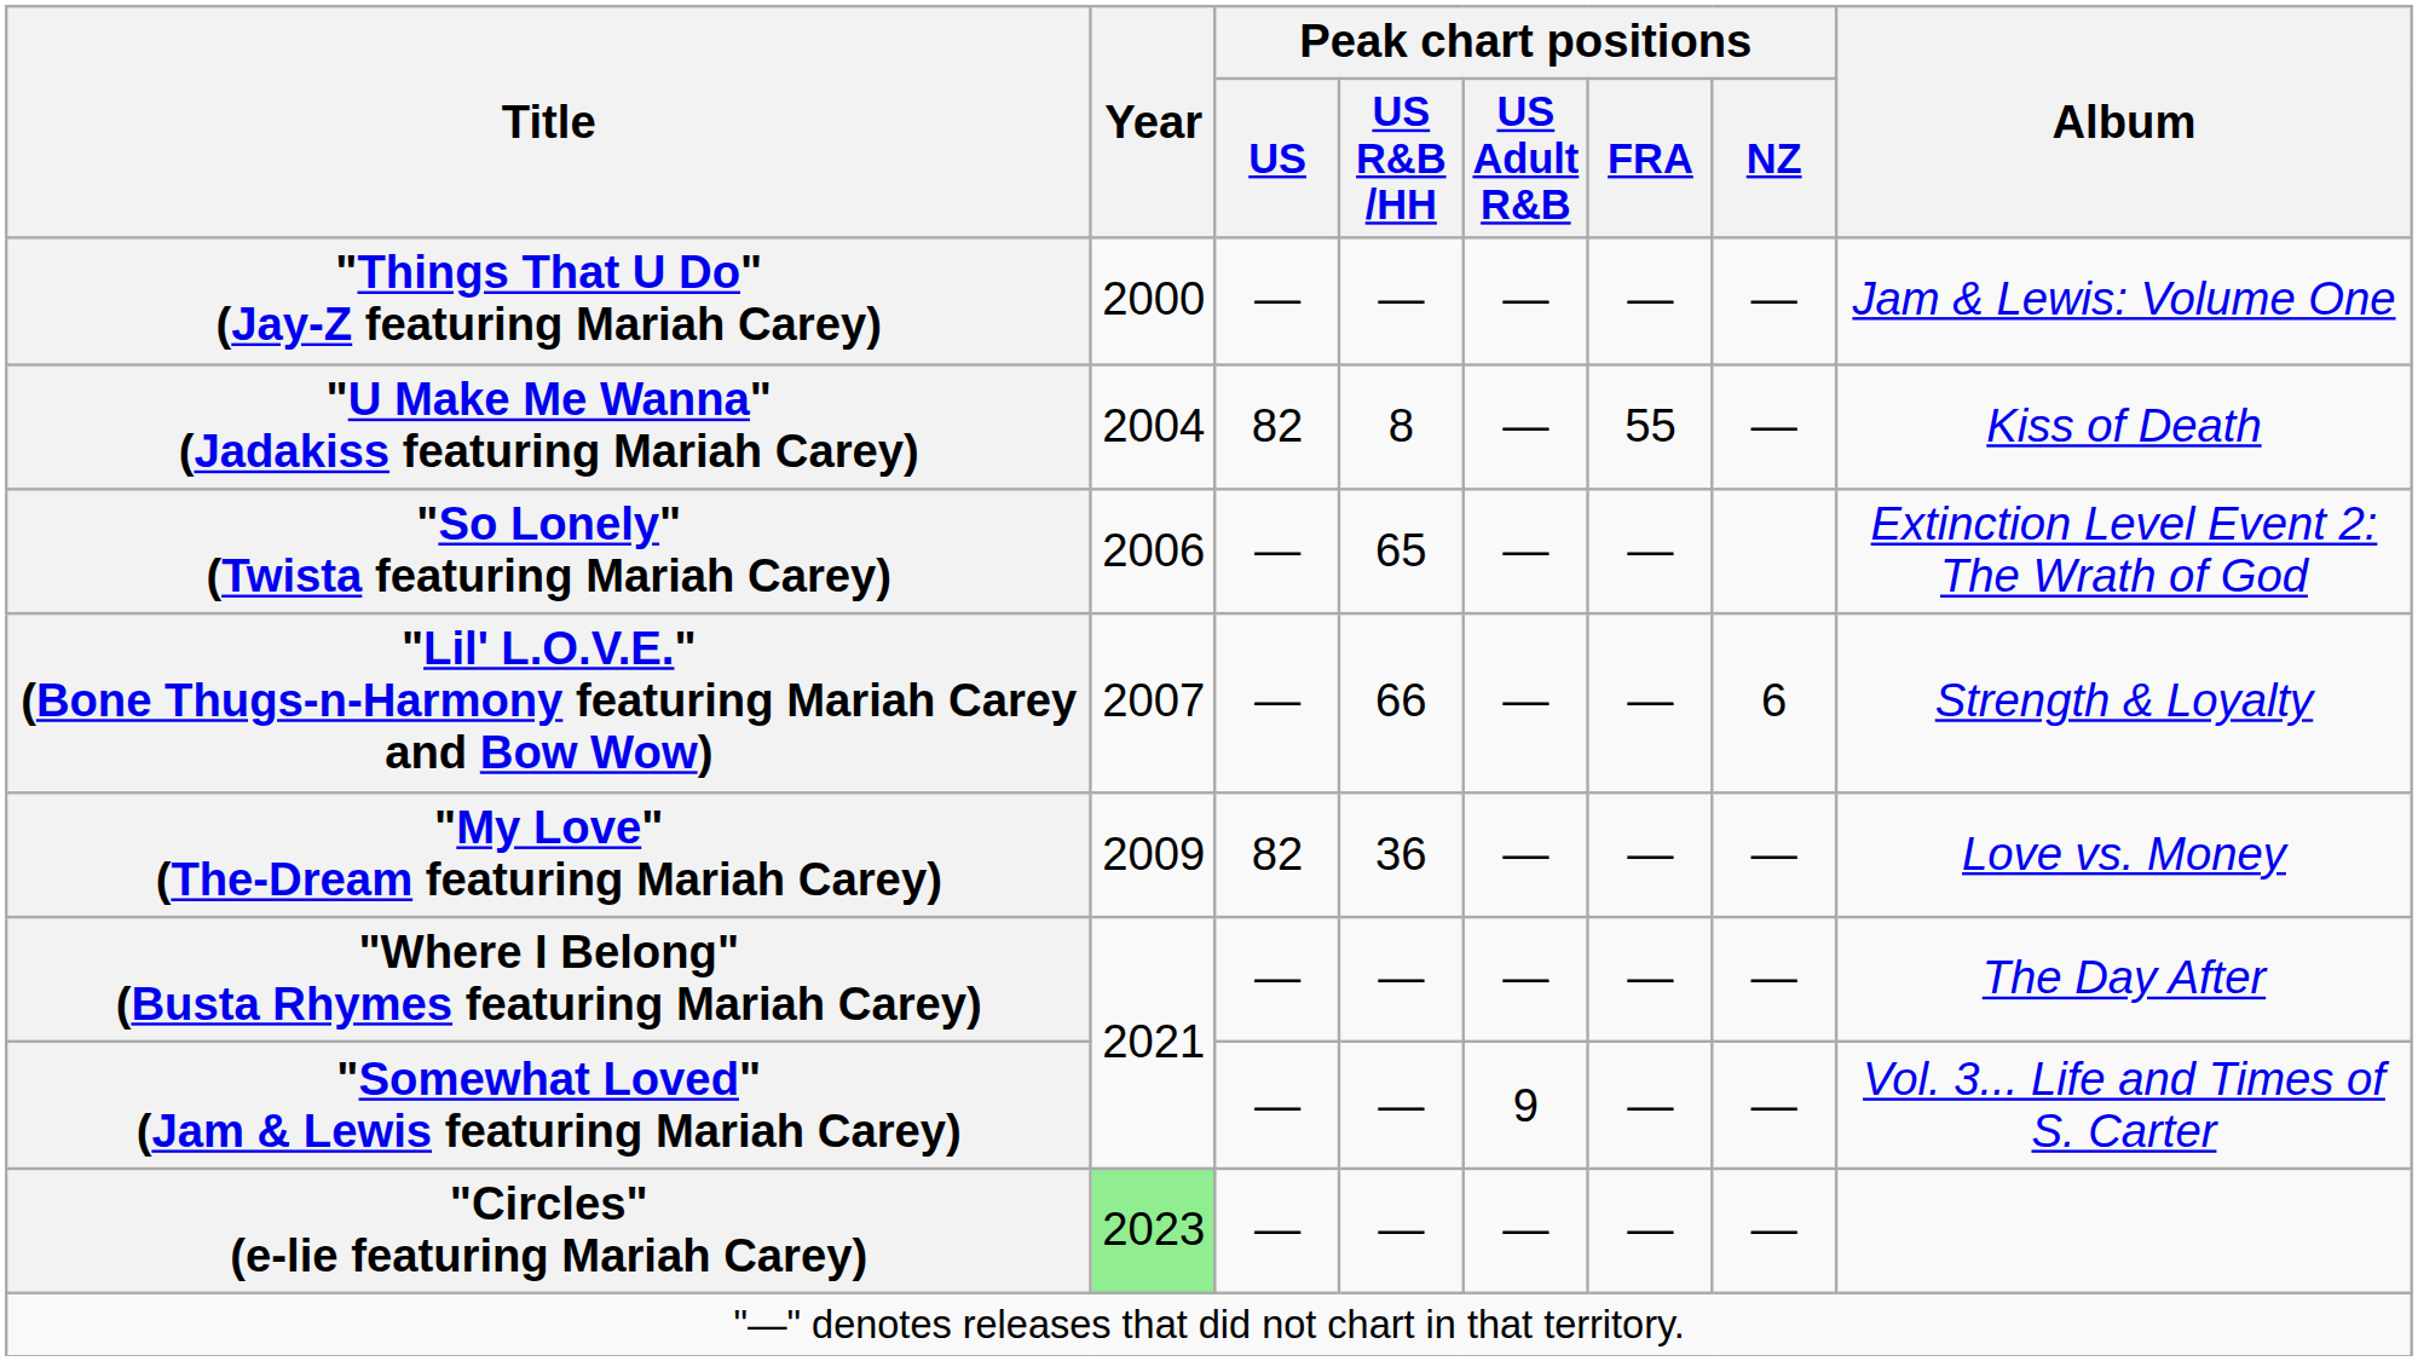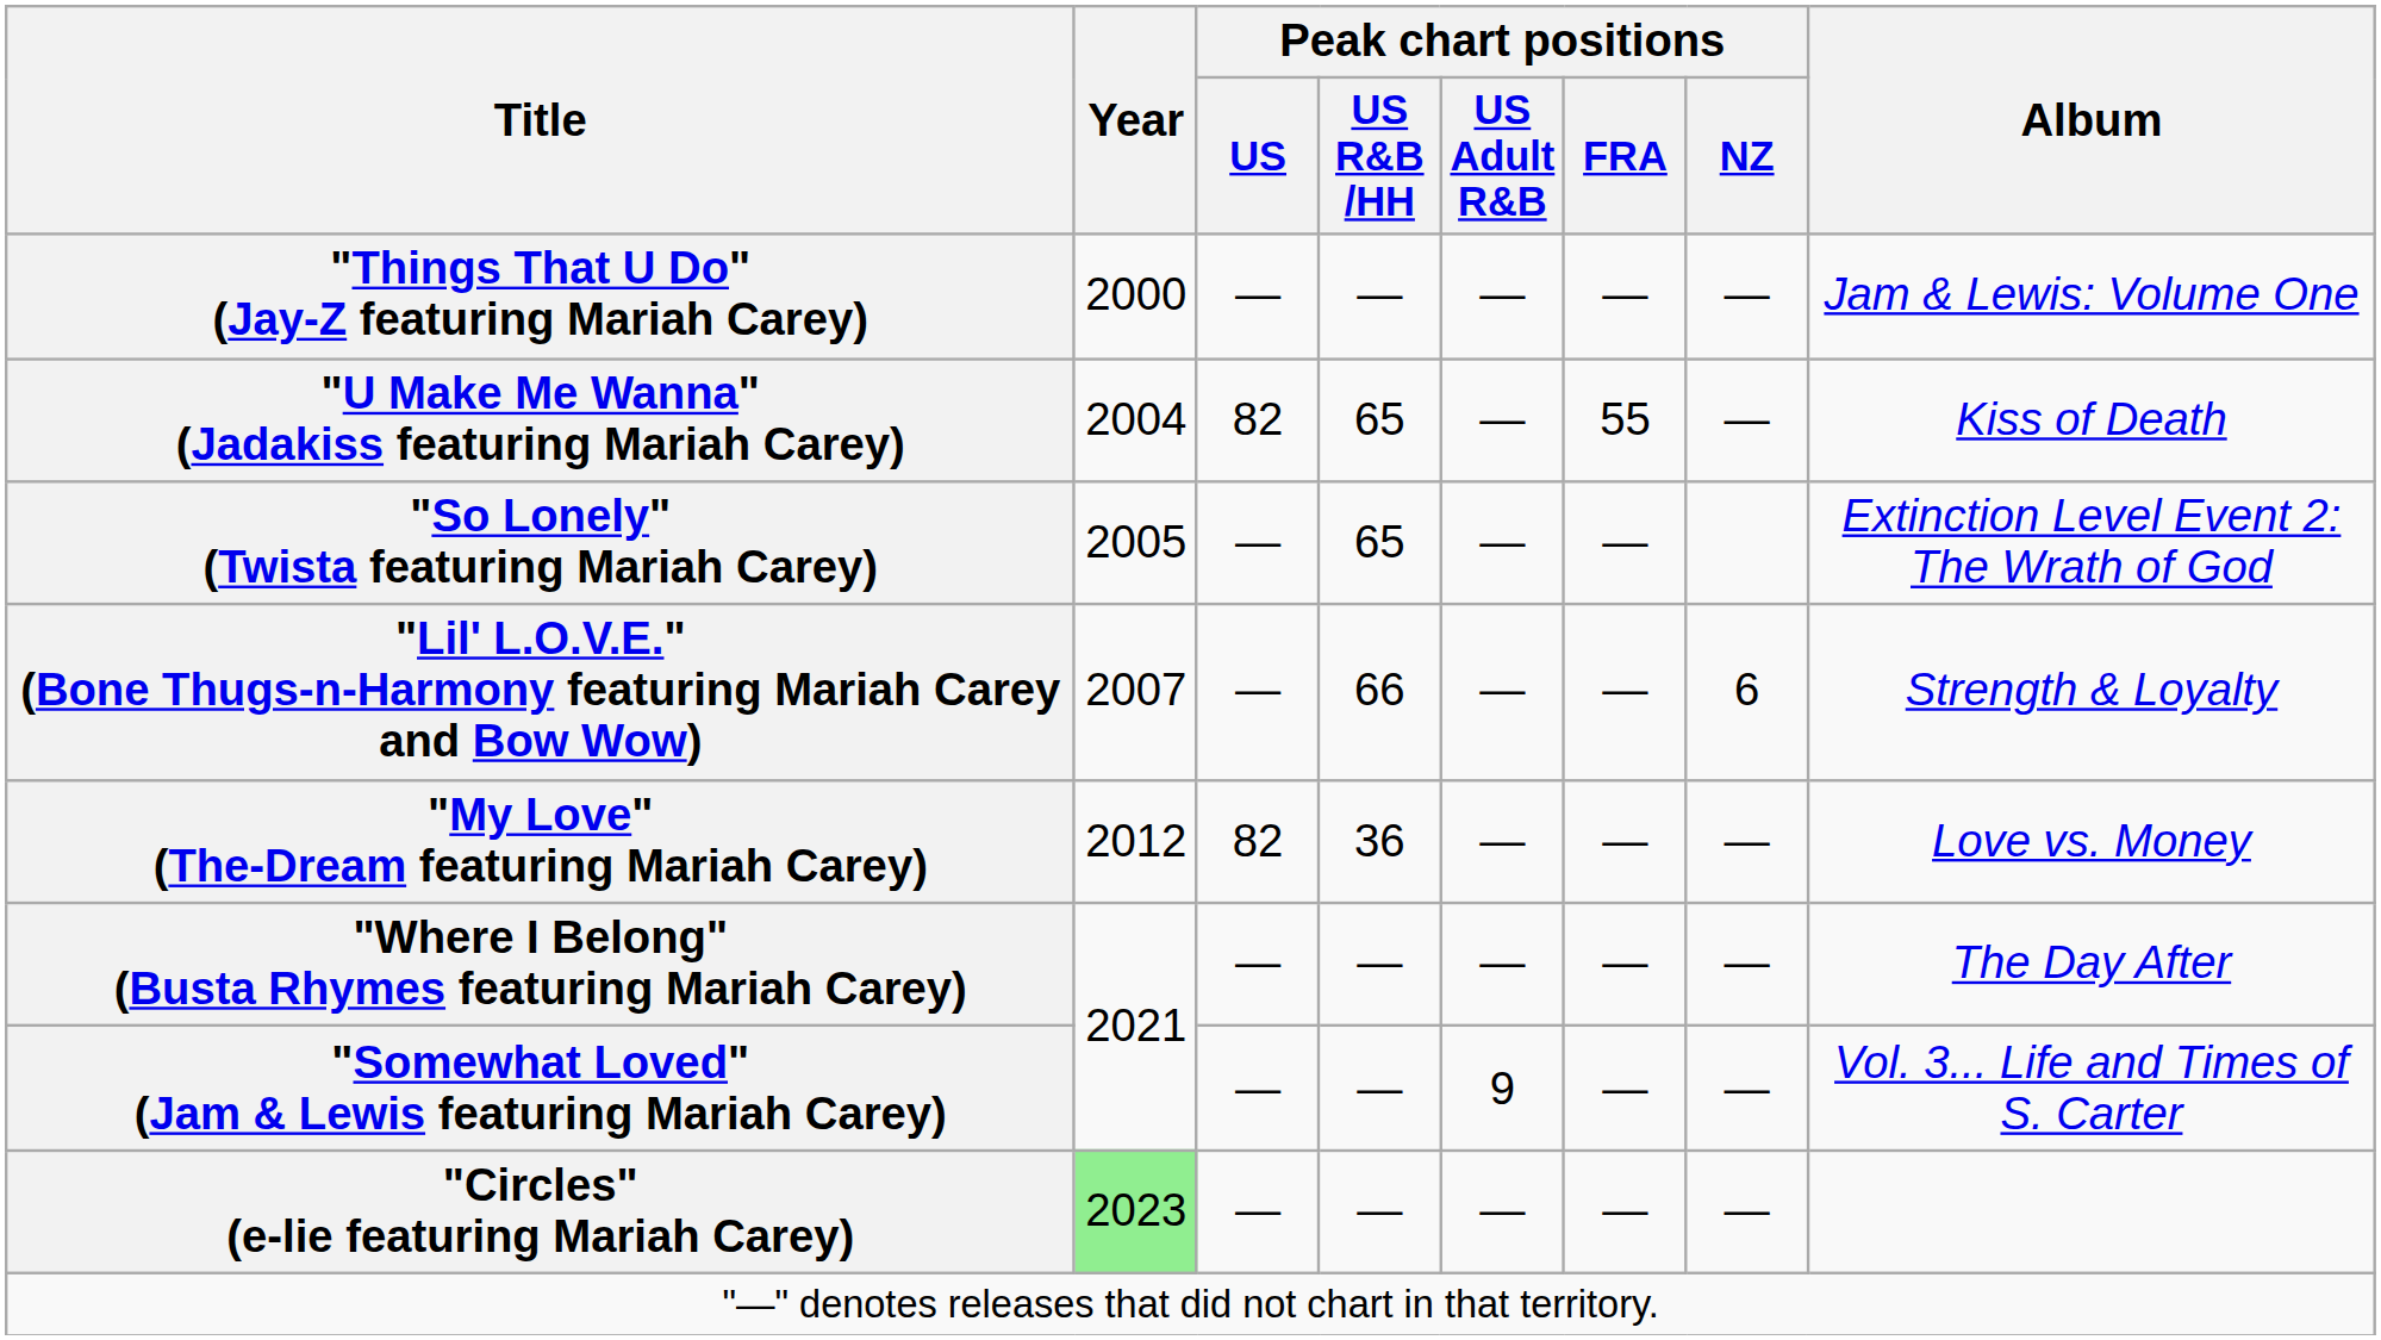"U Make Me Wanna" (Jadakiss featuring Mariah Carey) | Peak chart positions / US R&B /HH: 8 -> 65
"So Lonely" (Twista featuring Mariah Carey) | Year: 2006 -> 2005
"My Love" (The-Dream featuring Mariah Carey) | Year: 2009 -> 2012
